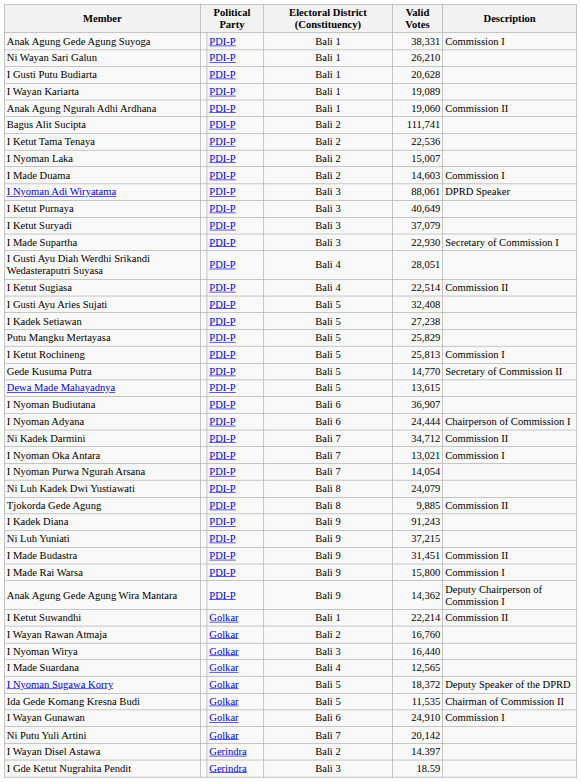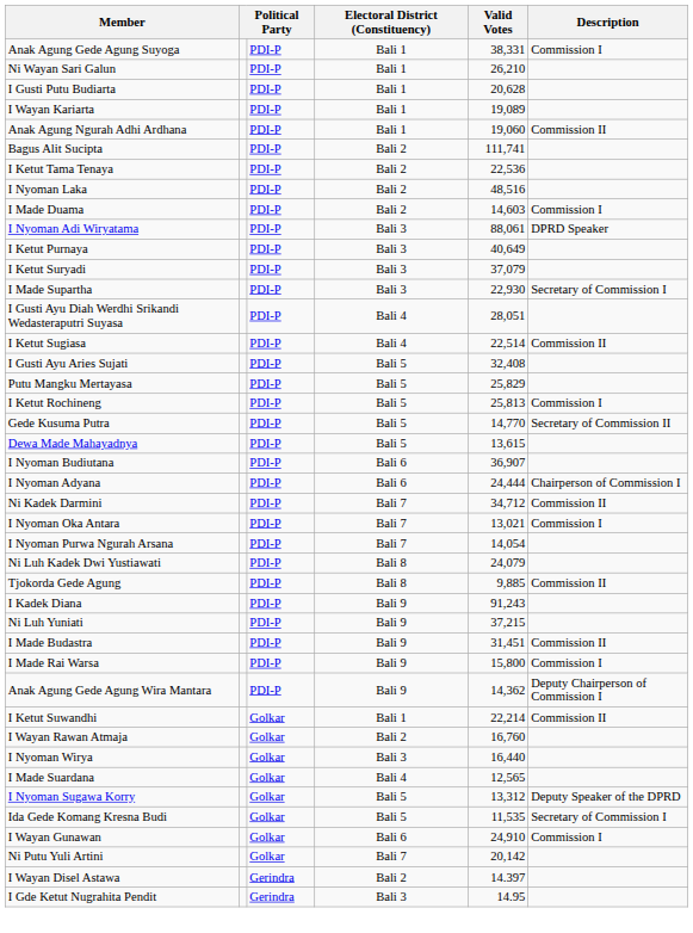I Nyoman Laka | Valid Votes: 15,007 -> 48,516
- row: I Kadek Setiawan | PDI-P | Bali 5 | 27,238
I Nyoman Sugawa Korry | Valid Votes: 18,372 -> 13,312
Ida Gede Komang Kresna Budi | Description: Chairman of Commission II -> Secretary of Commission I
I Gde Ketut Nugrahita Pendit | Valid Votes: 18.59 -> 14.95
